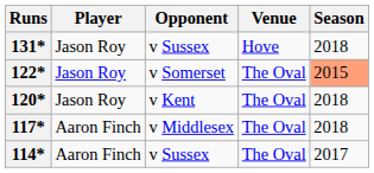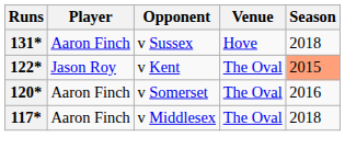131* | Player: Jason Roy -> Aaron Finch
122* | Opponent: v Somerset -> v Kent
120* | Player: Jason Roy -> Aaron Finch
120* | Opponent: v Kent -> v Somerset
120* | Season: 2018 -> 2016
- row: 114* | Aaron Finch | v Sussex | The Oval | 2017
